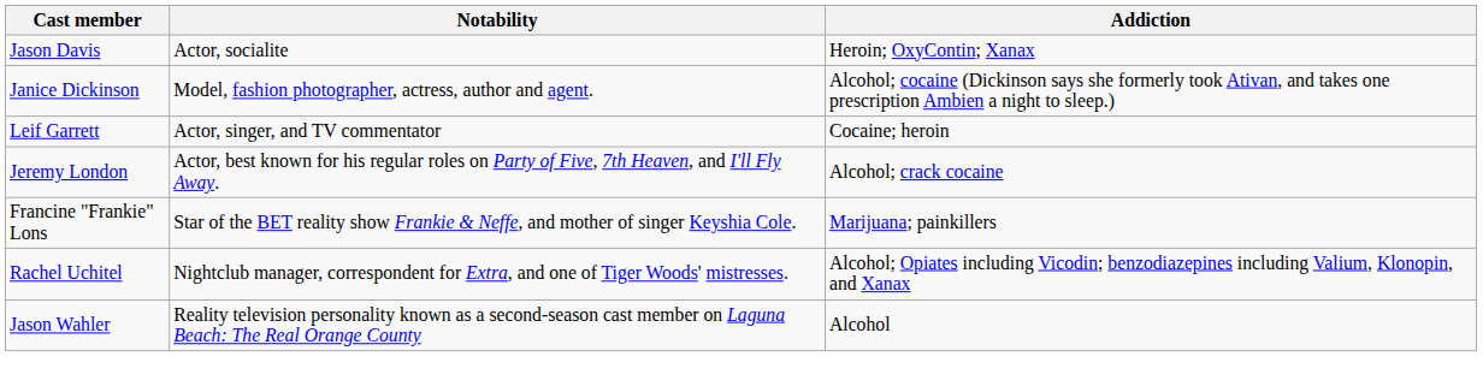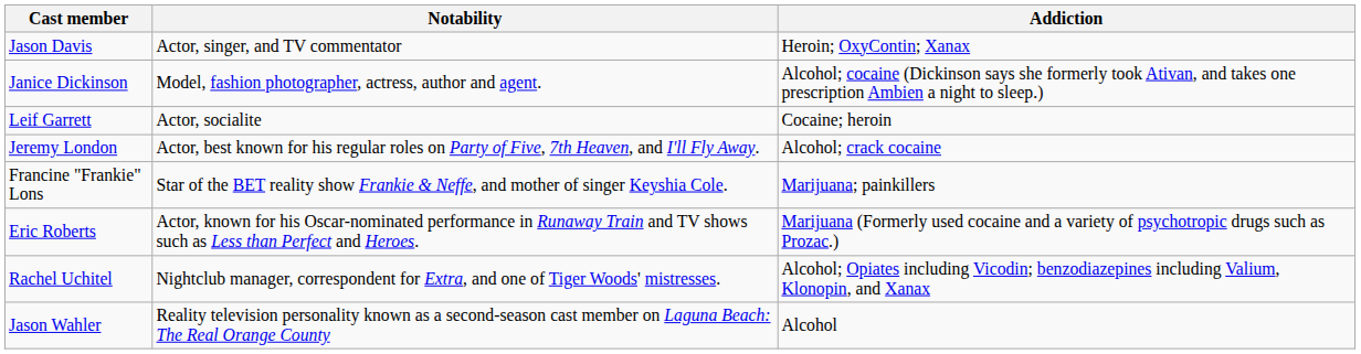Jason Davis | Notability: Actor, socialite -> Actor, singer, and TV commentator
Leif Garrett | Notability: Actor, singer, and TV commentator -> Actor, socialite
+ row: Eric Roberts | Actor, known for his Oscar-nominated performance in Runaway Train and TV shows such as Less than Perfect and Heroes. | Marijuana (Formerly used cocaine and a variety of psychotropic drugs such as Prozac.)
